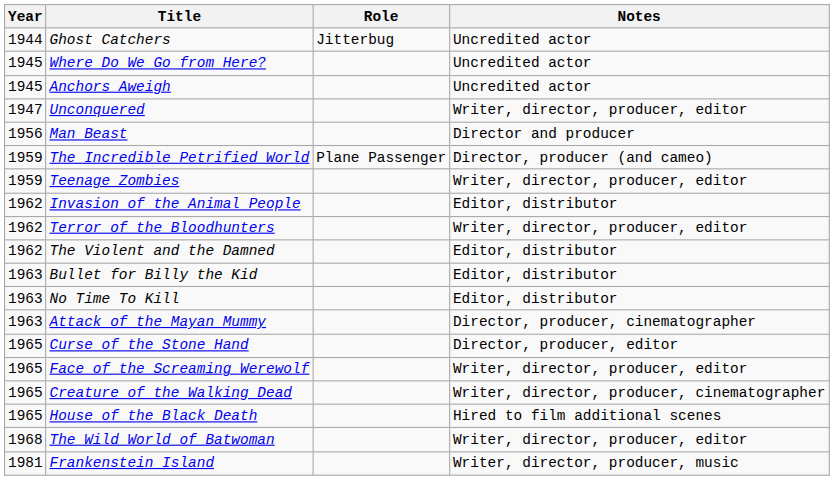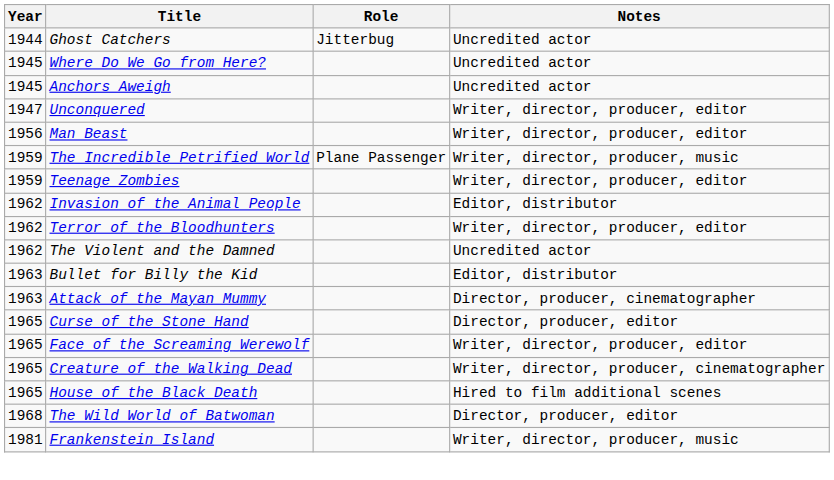Man Beast | Notes: Director and producer -> Writer, director, producer, editor
The Incredible Petrified World | Notes: Director, producer (and cameo) -> Writer, director, producer, music
The Violent and the Damned | Notes: Editor, distributor -> Uncredited actor
- row: 1963 | No Time To Kill | Editor, distributor
The Wild World of Batwoman | Notes: Writer, director, producer, editor -> Director, producer, editor
